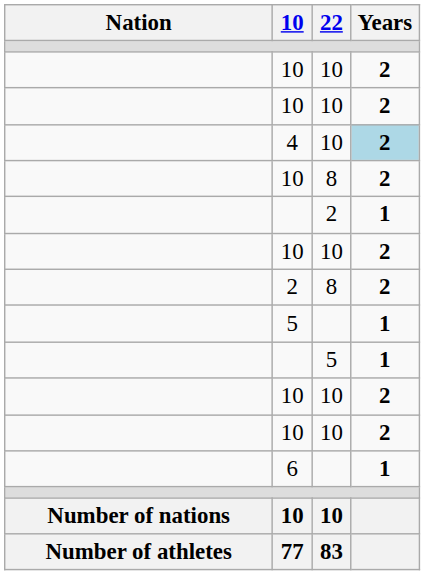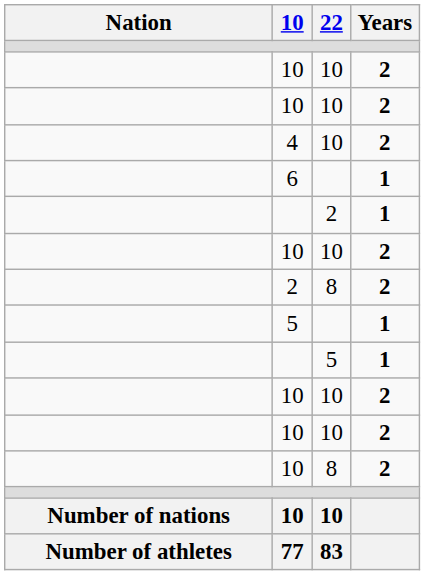4 | Years: lightblue background -> no background
rows swapped: 10 / 8 <-> 6
